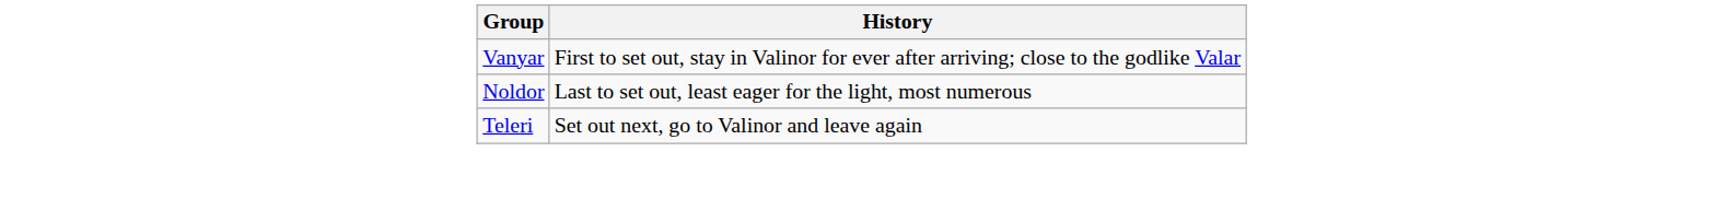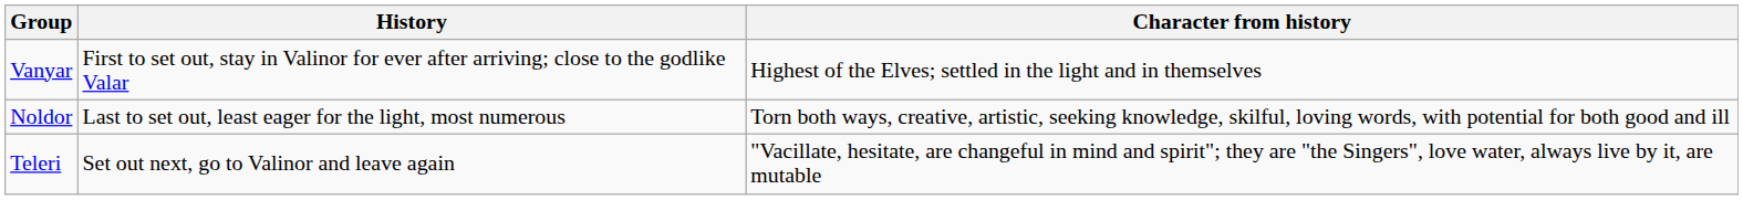+ column: Character from history | Highest of the Elves; settled in the light and in themselves | Torn both ways, creative, artistic, seeking knowledge, skilful, loving words, with potential for both good and ill | "Vacillate, hesitate, are changeful in mind and spirit"; they are "the Singers", love water, always live by it, are mutable
